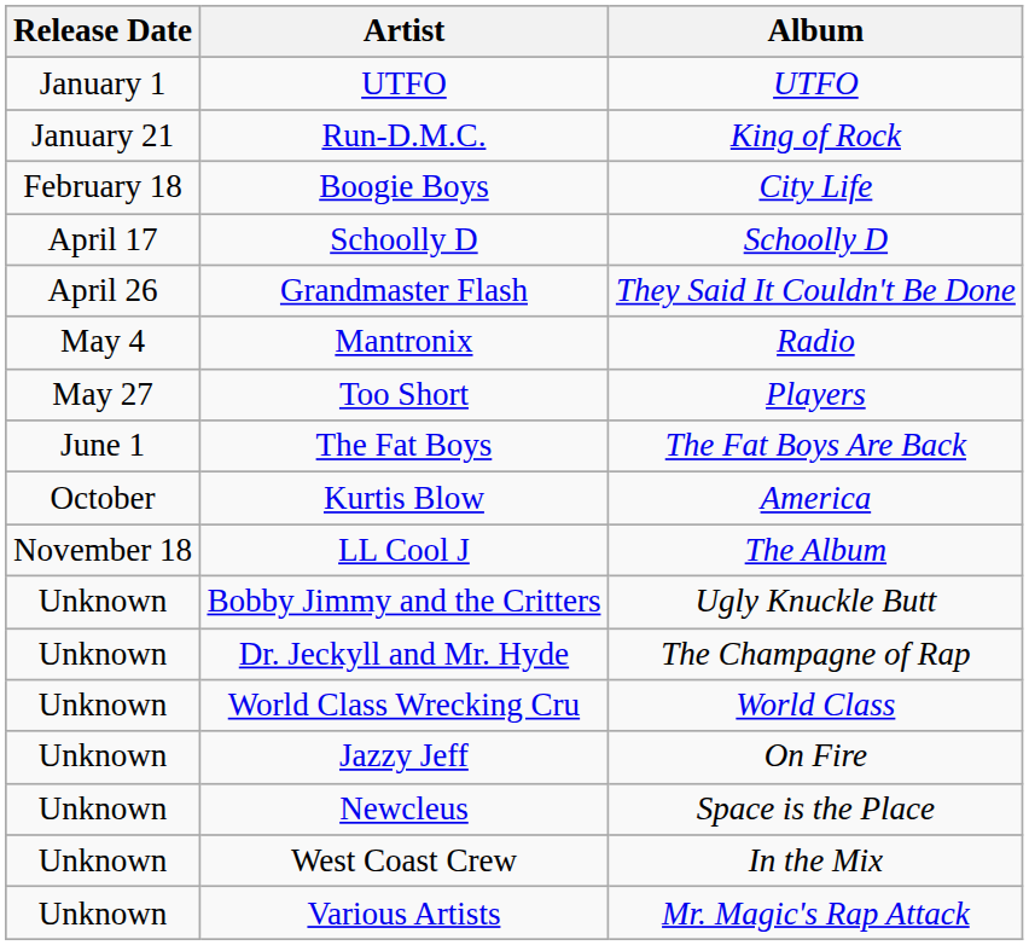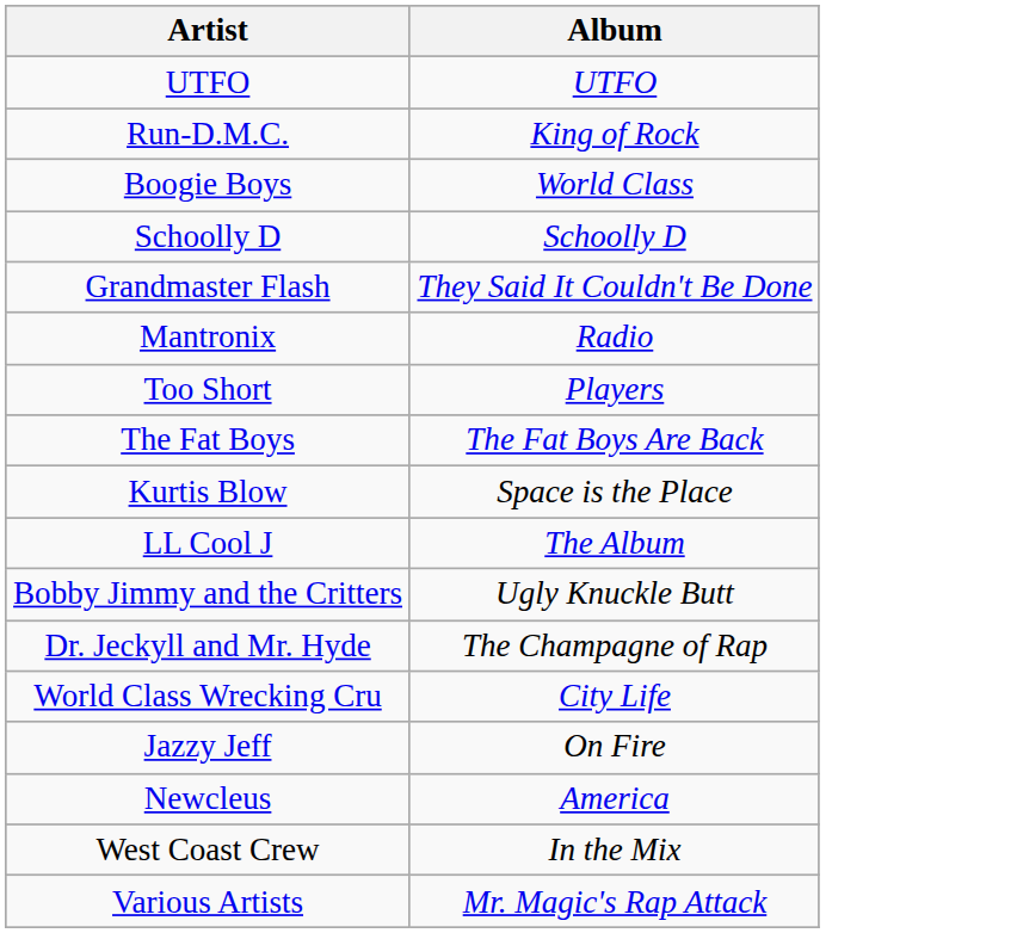- column: Release Date | January 1 | January 21 | February 18 | April 17 | April 26 | May 4 | May 27 | June 1 | October | November 18 | Unknown | Unknown | Unknown | Unknown | Unknown | Unknown | Unknown
Boogie Boys | Album: City Life -> World Class
Kurtis Blow | Album: America -> Space is the Place
World Class Wrecking Cru | Album: World Class -> City Life
Newcleus | Album: Space is the Place -> America
